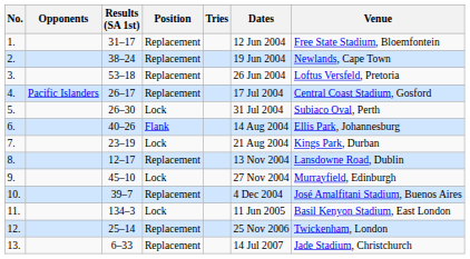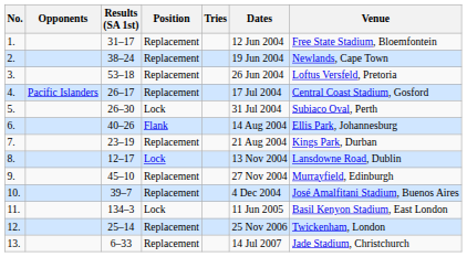7. | Position: Lock -> Replacement
8. | Position: Replacement -> Lock
9. | Position: Lock -> Replacement
